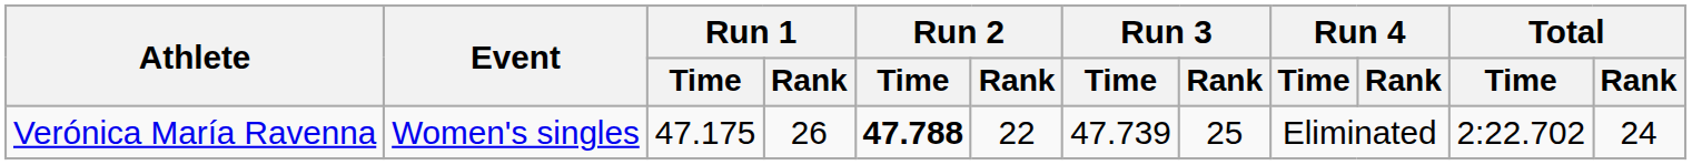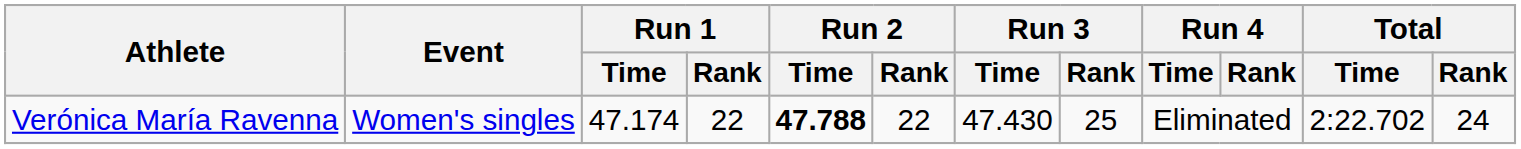Verónica María Ravenna | Run 1 / Time: 47.175 -> 47.174
Verónica María Ravenna | Run 1 / Rank: 26 -> 22
Verónica María Ravenna | Run 3 / Time: 47.739 -> 47.430
